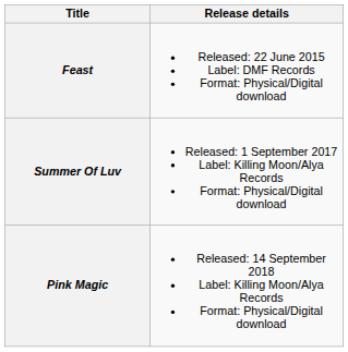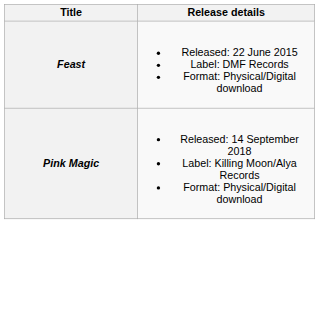- row: Summer Of Luv | Released: 1 September 2017 Label: Killing Moon/Alya Records Format: Physical/Digital download
